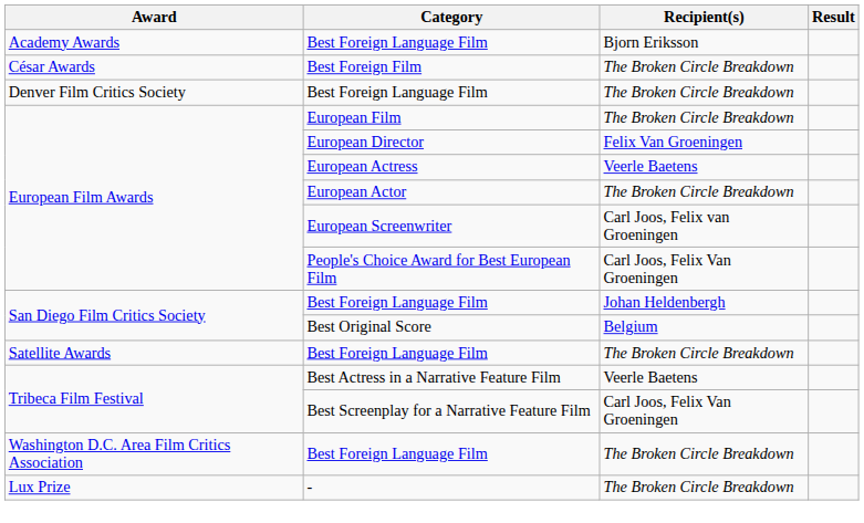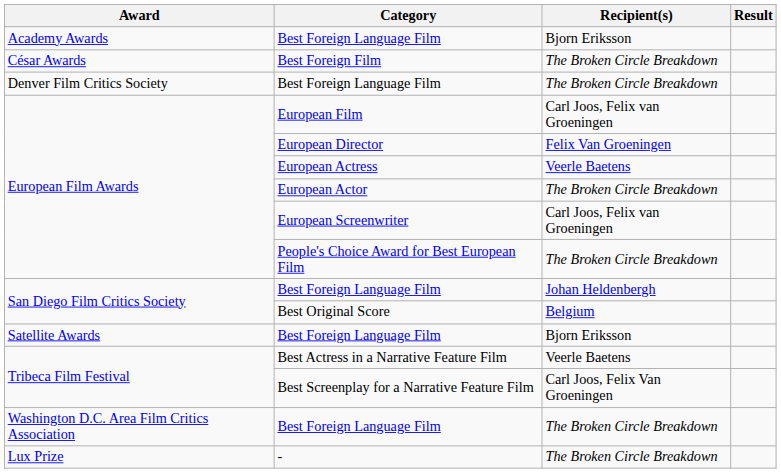European Film | Recipient(s): The Broken Circle Breakdown -> Carl Joos, Felix van Groeningen
People's Choice Award for Best European Film | Recipient(s): Carl Joos, Felix Van Groeningen -> The Broken Circle Breakdown
Satellite Awards / Best Foreign Language Film | Recipient(s): The Broken Circle Breakdown -> Bjorn Eriksson
